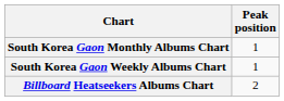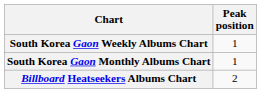rows swapped: South Korea Gaon Weekly Albums Chart <-> South Korea Gaon Monthly Albums Chart
